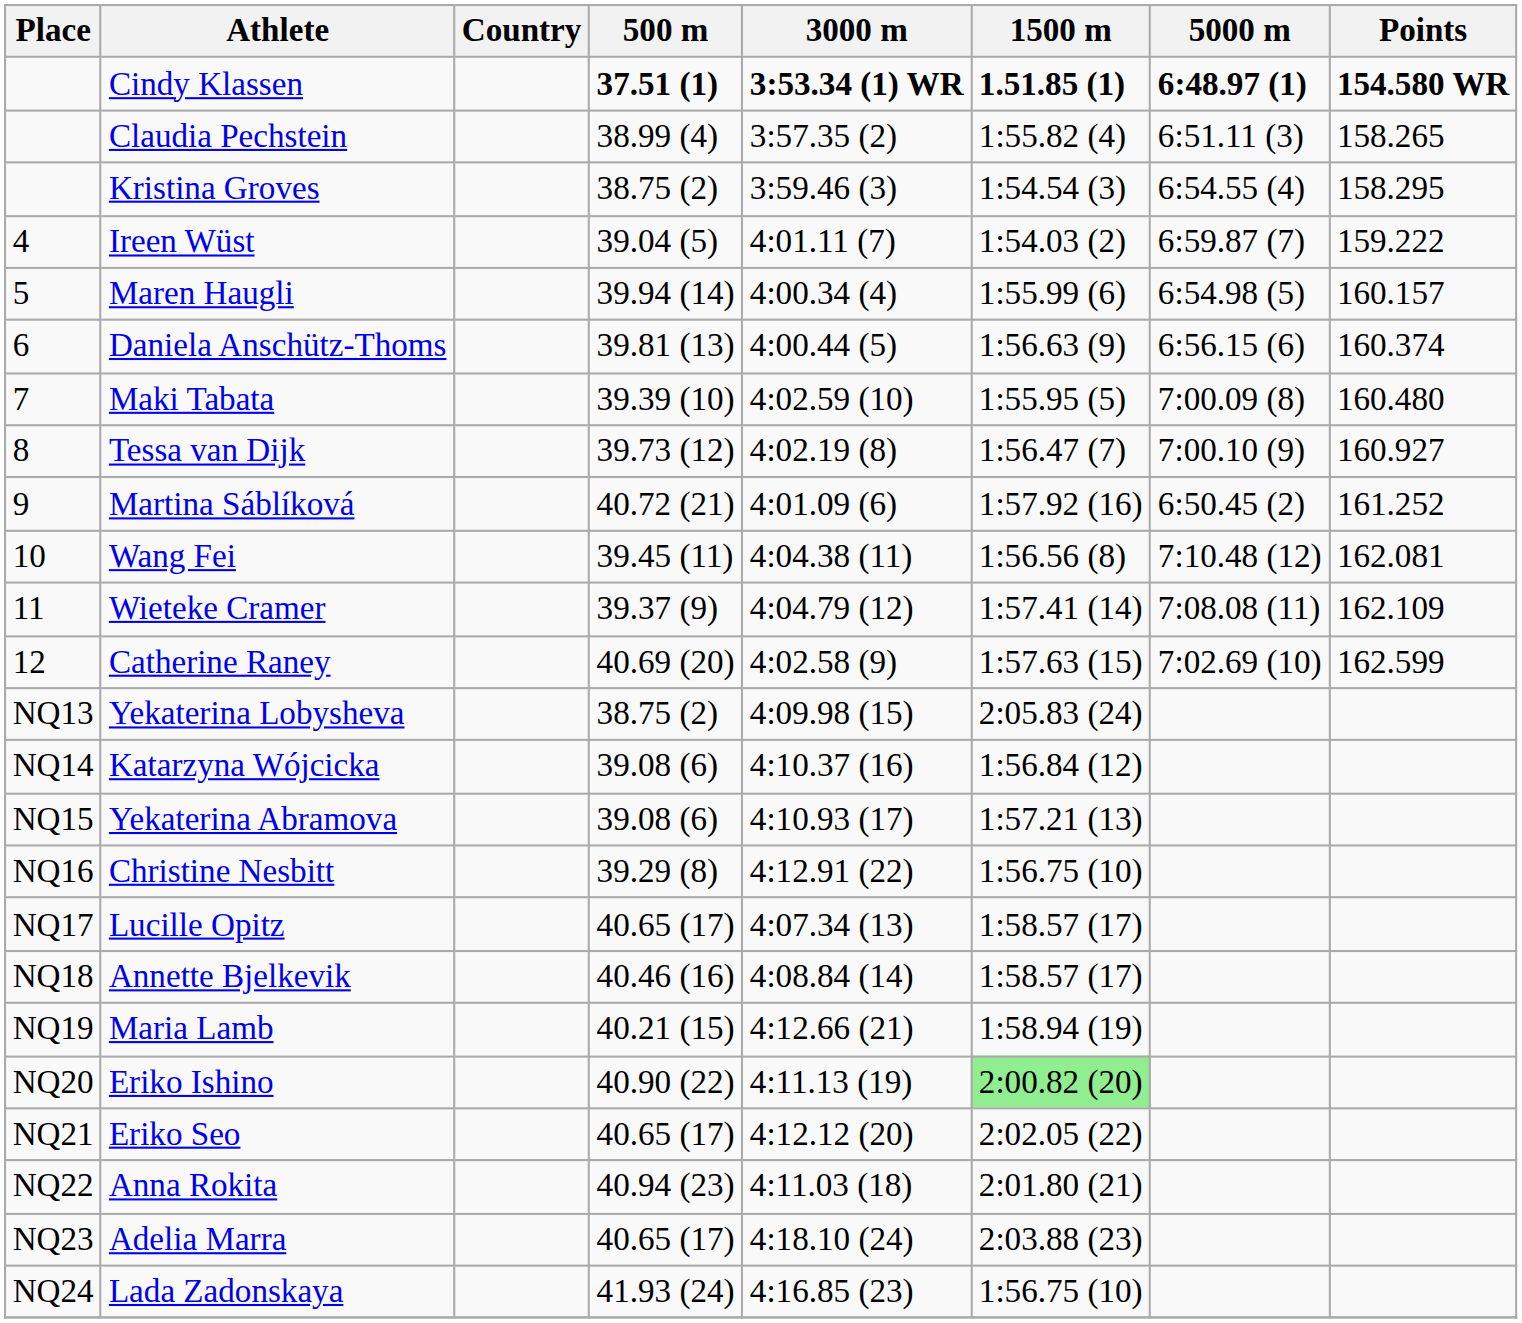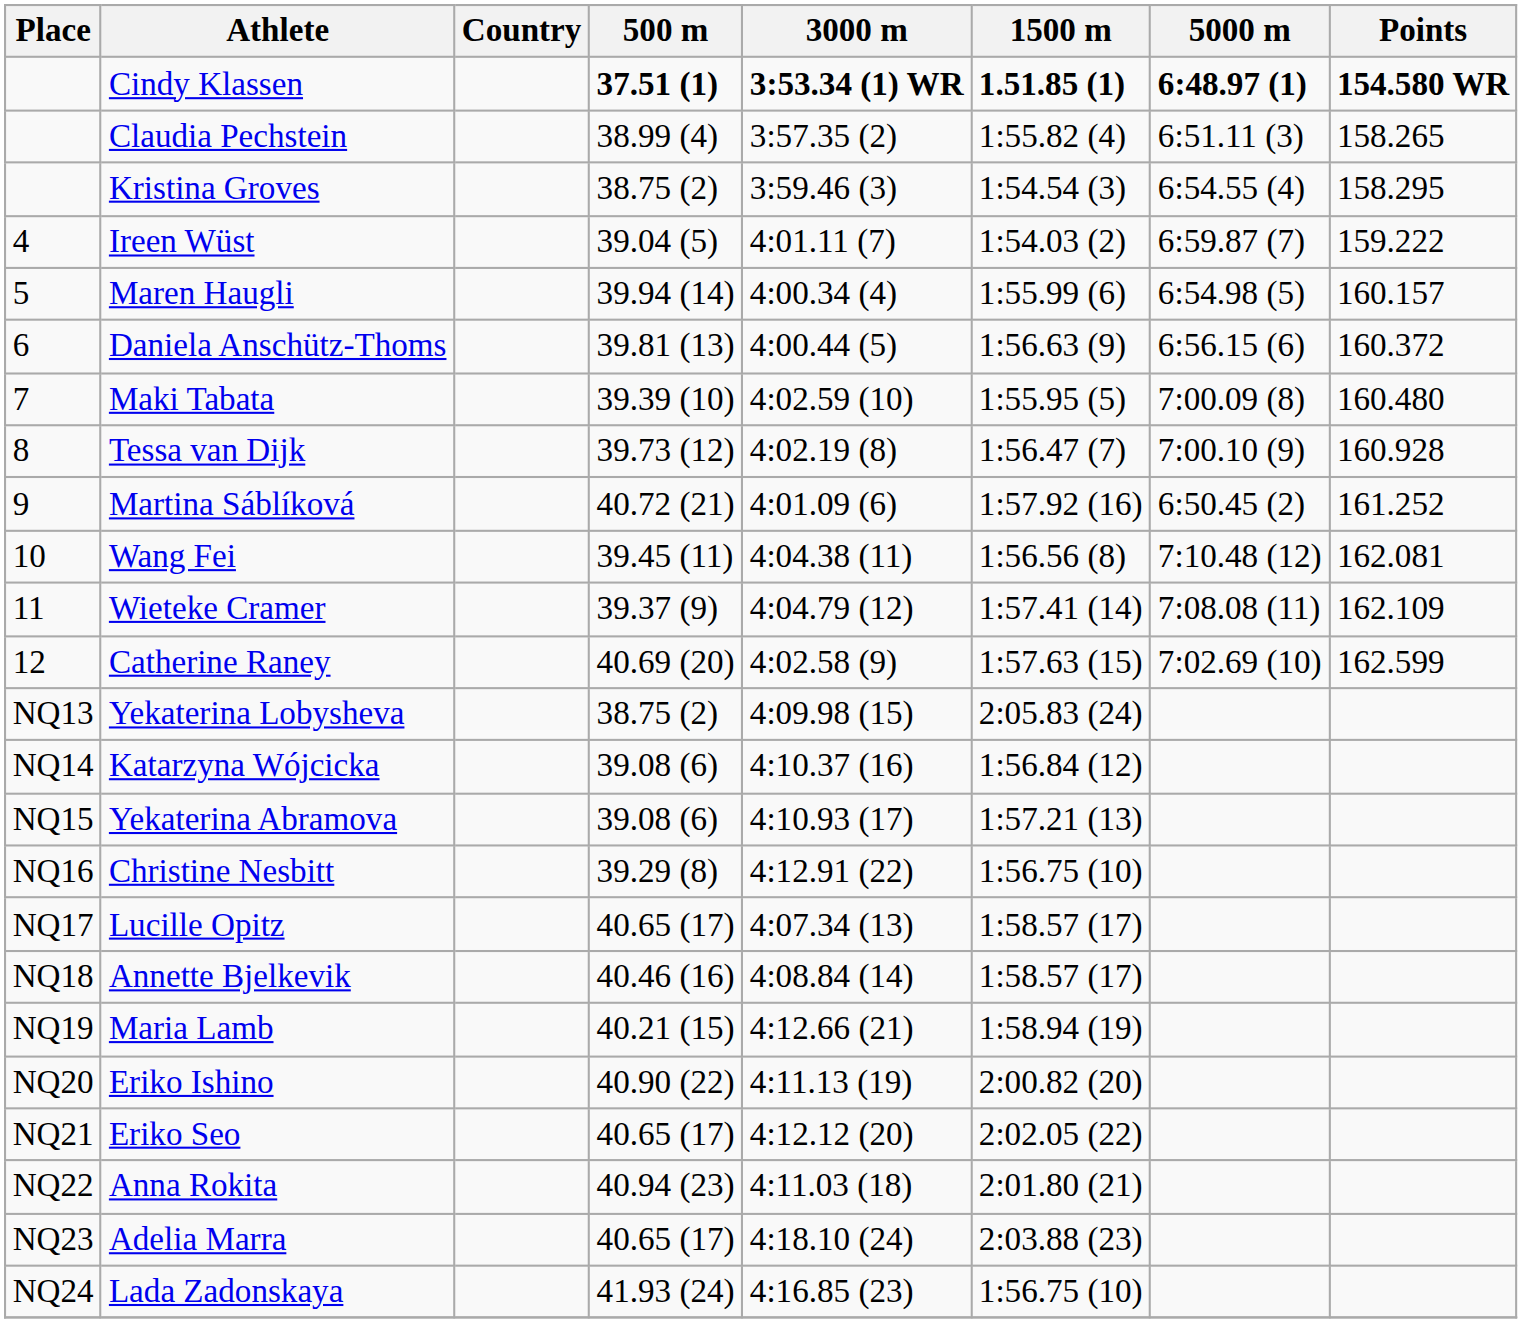Daniela Anschütz-Thoms | Points: 160.374 -> 160.372
Tessa van Dijk | Points: 160.927 -> 160.928
Eriko Ishino | 1500 m: lightgreen background -> no background
